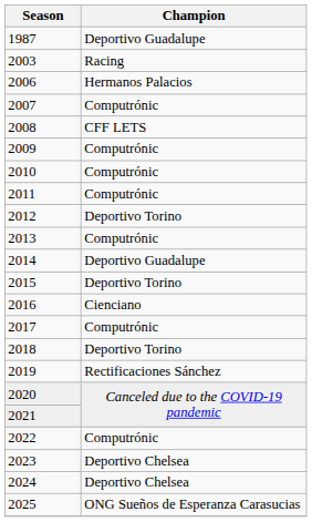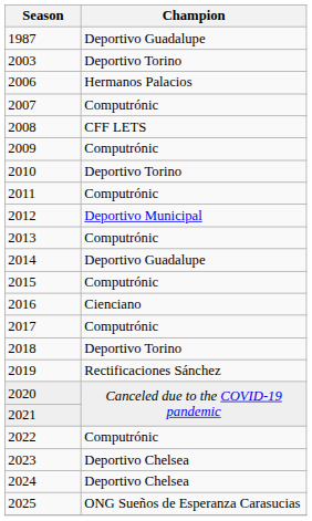2003 | Champion: Racing -> Deportivo Torino
2010 | Champion: Computrónic -> Deportivo Torino
2012 | Champion: Deportivo Torino -> Deportivo Municipal
2015 | Champion: Deportivo Torino -> Computrónic
